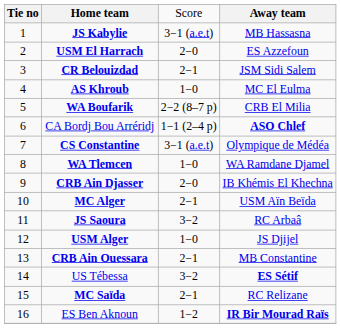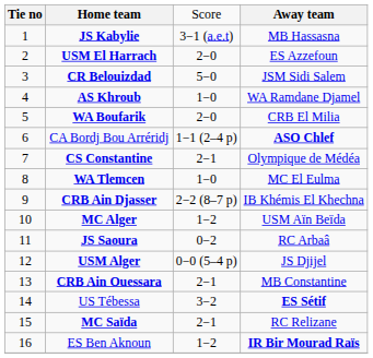CR Belouizdad | column 3: 2−1 -> 5−0
AS Khroub | column 4: MC El Eulma -> WA Ramdane Djamel
WA Boufarik | column 3: 2−2 (8–7 p) -> 2−0
CS Constantine | column 3: 3−1 (a.e.t) -> 2−1
WA Tlemcen | column 4: WA Ramdane Djamel -> MC El Eulma
CRB Ain Djasser | column 3: 2−0 -> 2−2 (8–7 p)
MC Alger | column 3: 2−1 -> 1−2
JS Saoura | column 3: 3−2 -> 0−2
USM Alger | column 3: 1−0 -> 0−0 (5–4 p)
